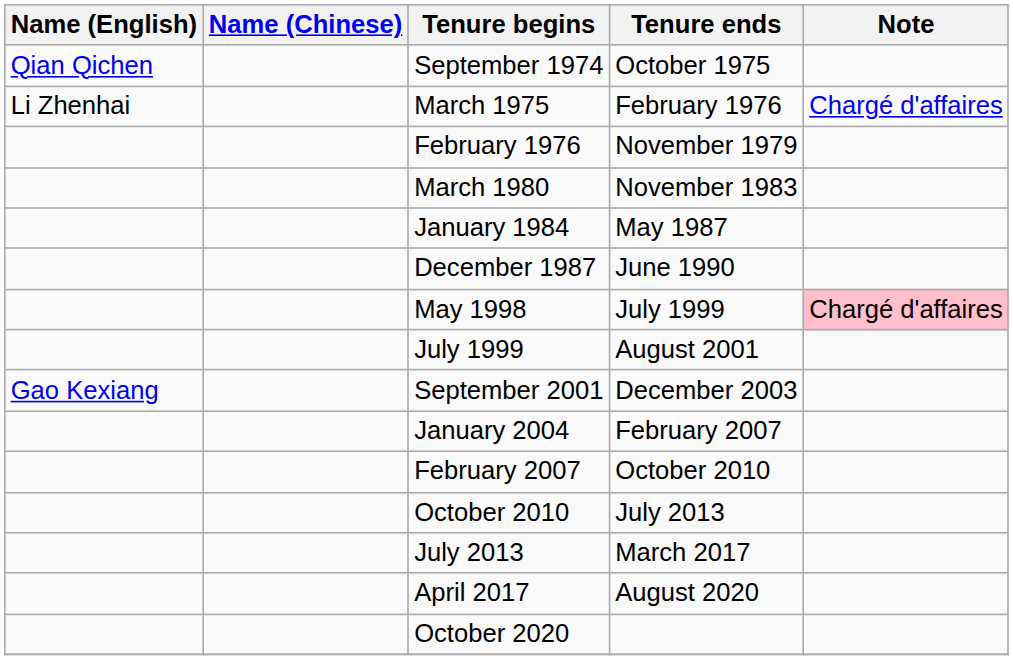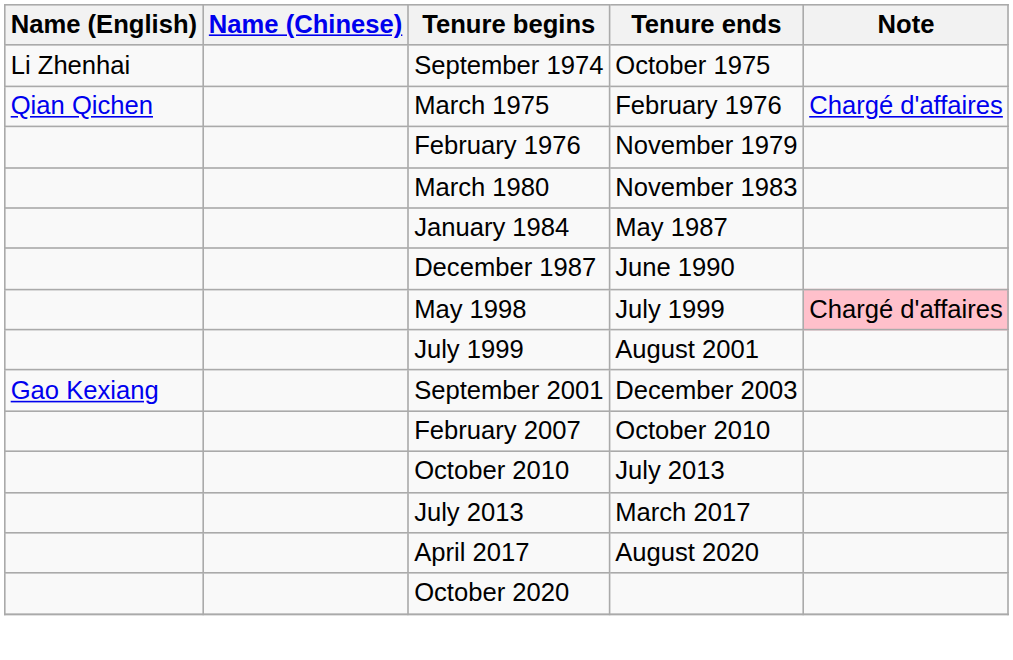September 1974 | Name (English): Qian Qichen -> Li Zhenhai
March 1975 | Name (English): Li Zhenhai -> Qian Qichen
- row: January 2004 | February 2007
